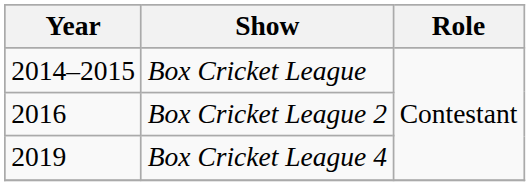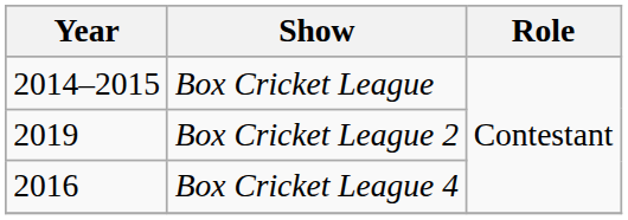Box Cricket League 2 | Year: 2016 -> 2019
Box Cricket League 4 | Year: 2019 -> 2016
